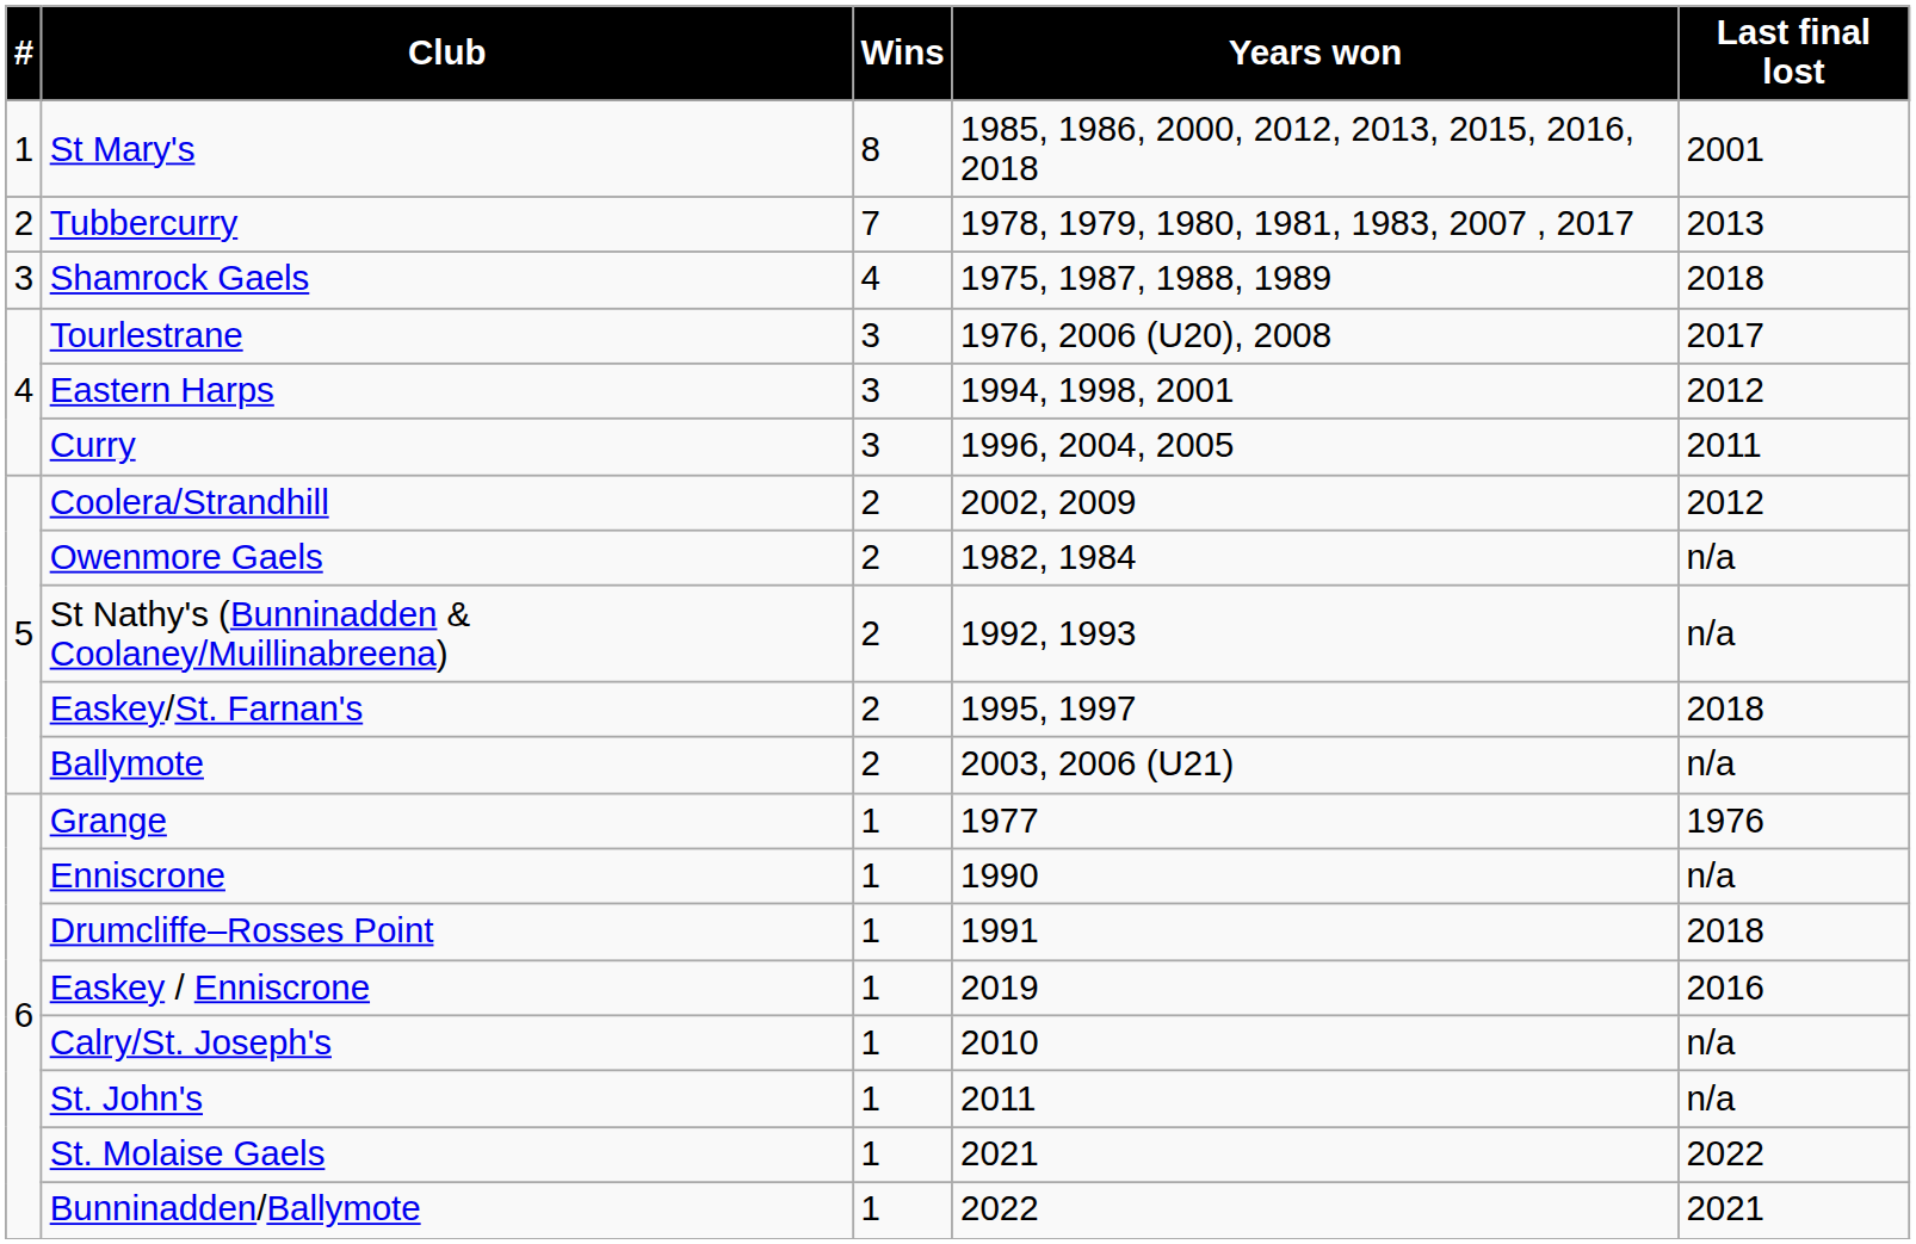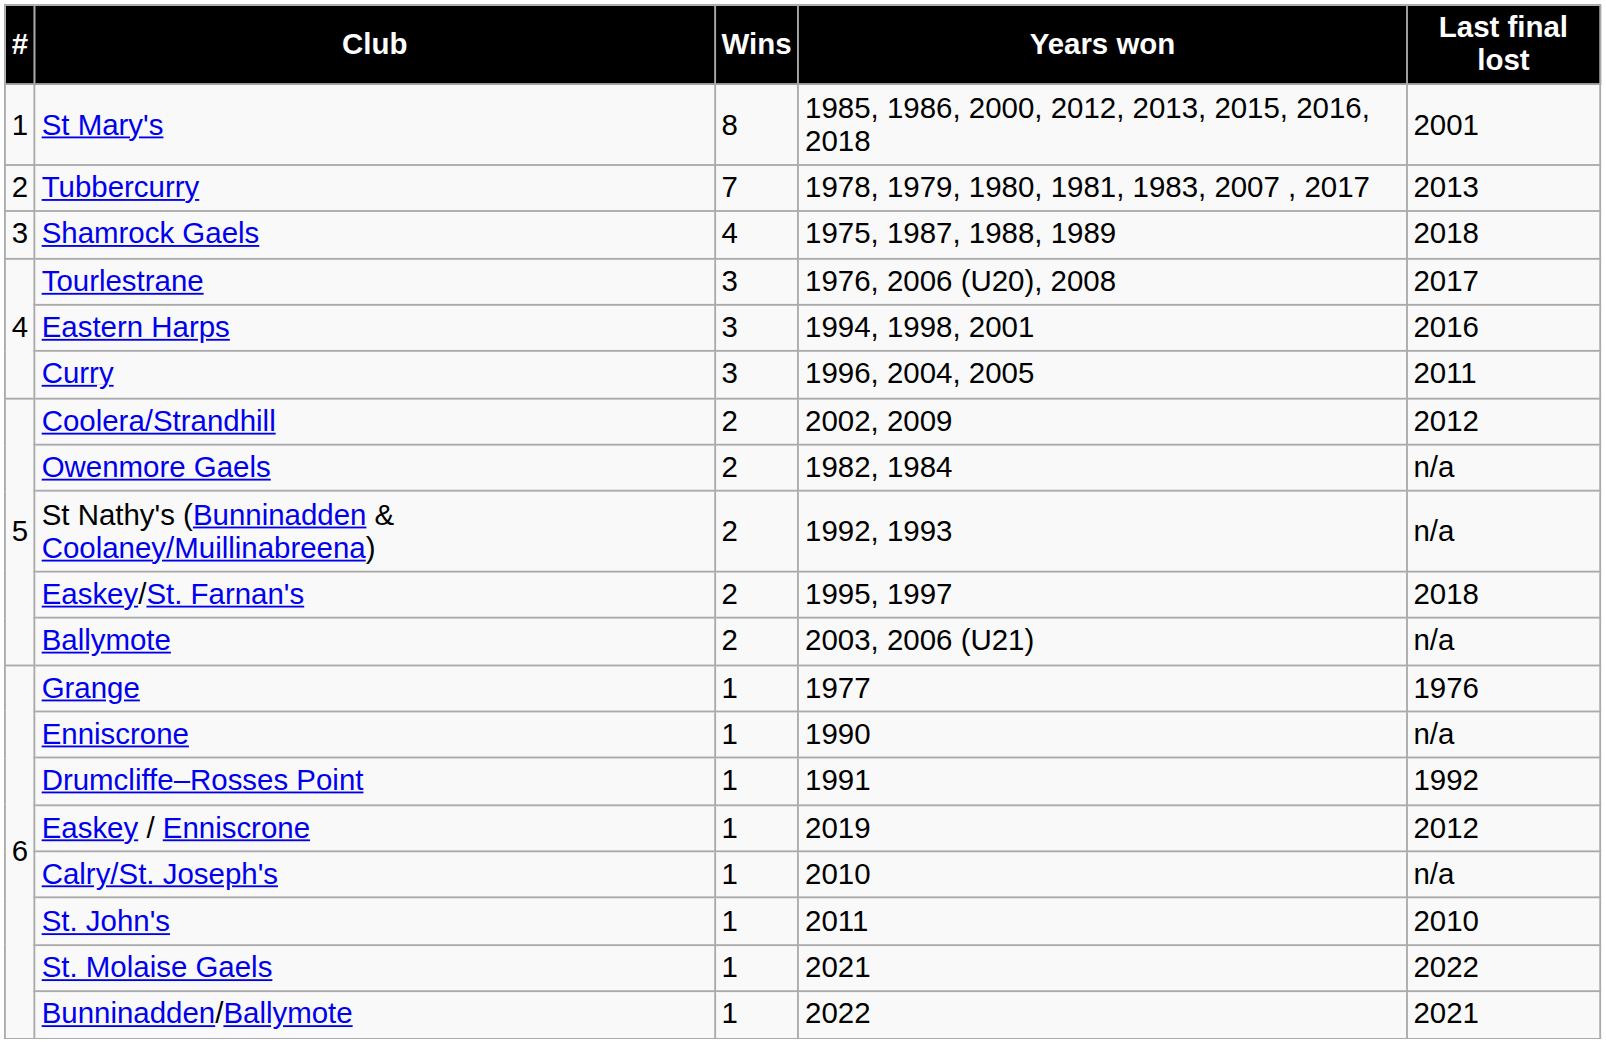Eastern Harps | Last final lost: 2012 -> 2016
Drumcliffe–Rosses Point | Last final lost: 2018 -> 1992
Easkey / Enniscrone | Last final lost: 2016 -> 2012
St. John's | Last final lost: n/a -> 2010
